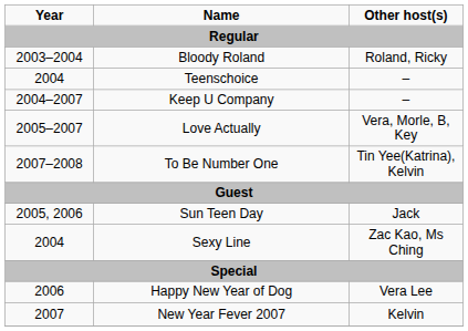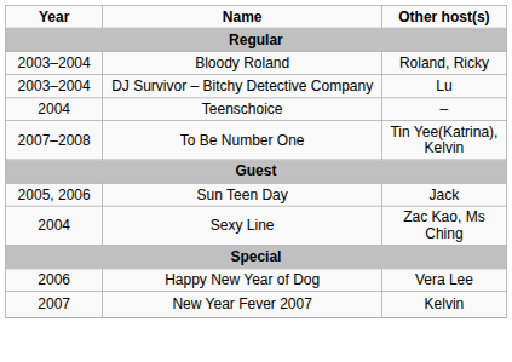+ row: 2003–2004 | DJ Survivor – Bitchy Detective Company | Lu
- row: 2004–2007 | Keep U Company | –
- row: 2005–2007 | Love Actually | Vera, Morle, B, Key
